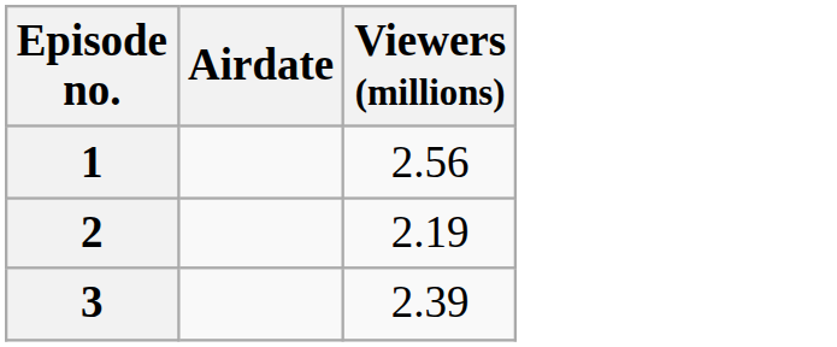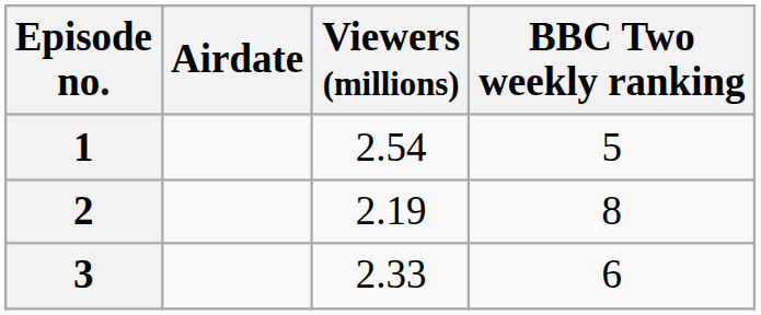+ column: BBC Two weekly ranking | 5 | 8 | 6
1 | Viewers (millions): 2.56 -> 2.54
3 | Viewers (millions): 2.39 -> 2.33
